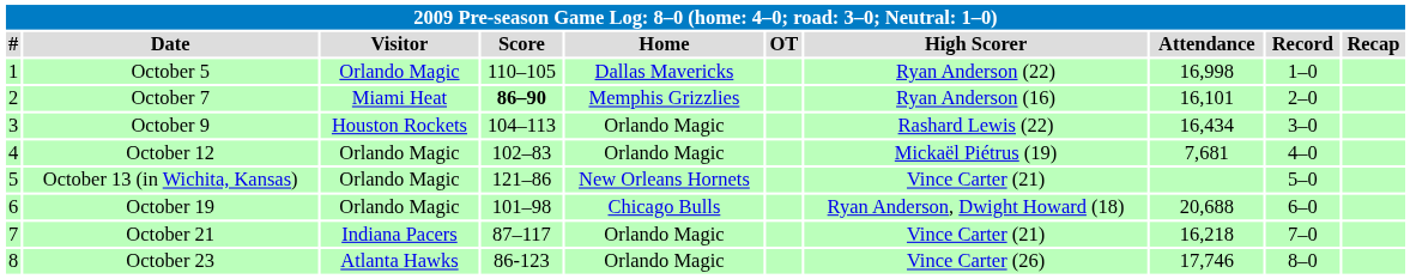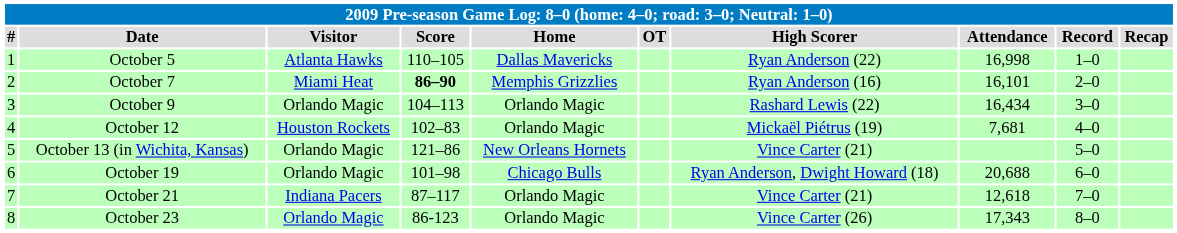October 5 | Visitor: Orlando Magic -> Atlanta Hawks
October 9 | Visitor: Houston Rockets -> Orlando Magic
October 12 | Visitor: Orlando Magic -> Houston Rockets
October 21 | Attendance: 16,218 -> 12,618
October 23 | Visitor: Atlanta Hawks -> Orlando Magic
October 23 | Attendance: 17,746 -> 17,343
